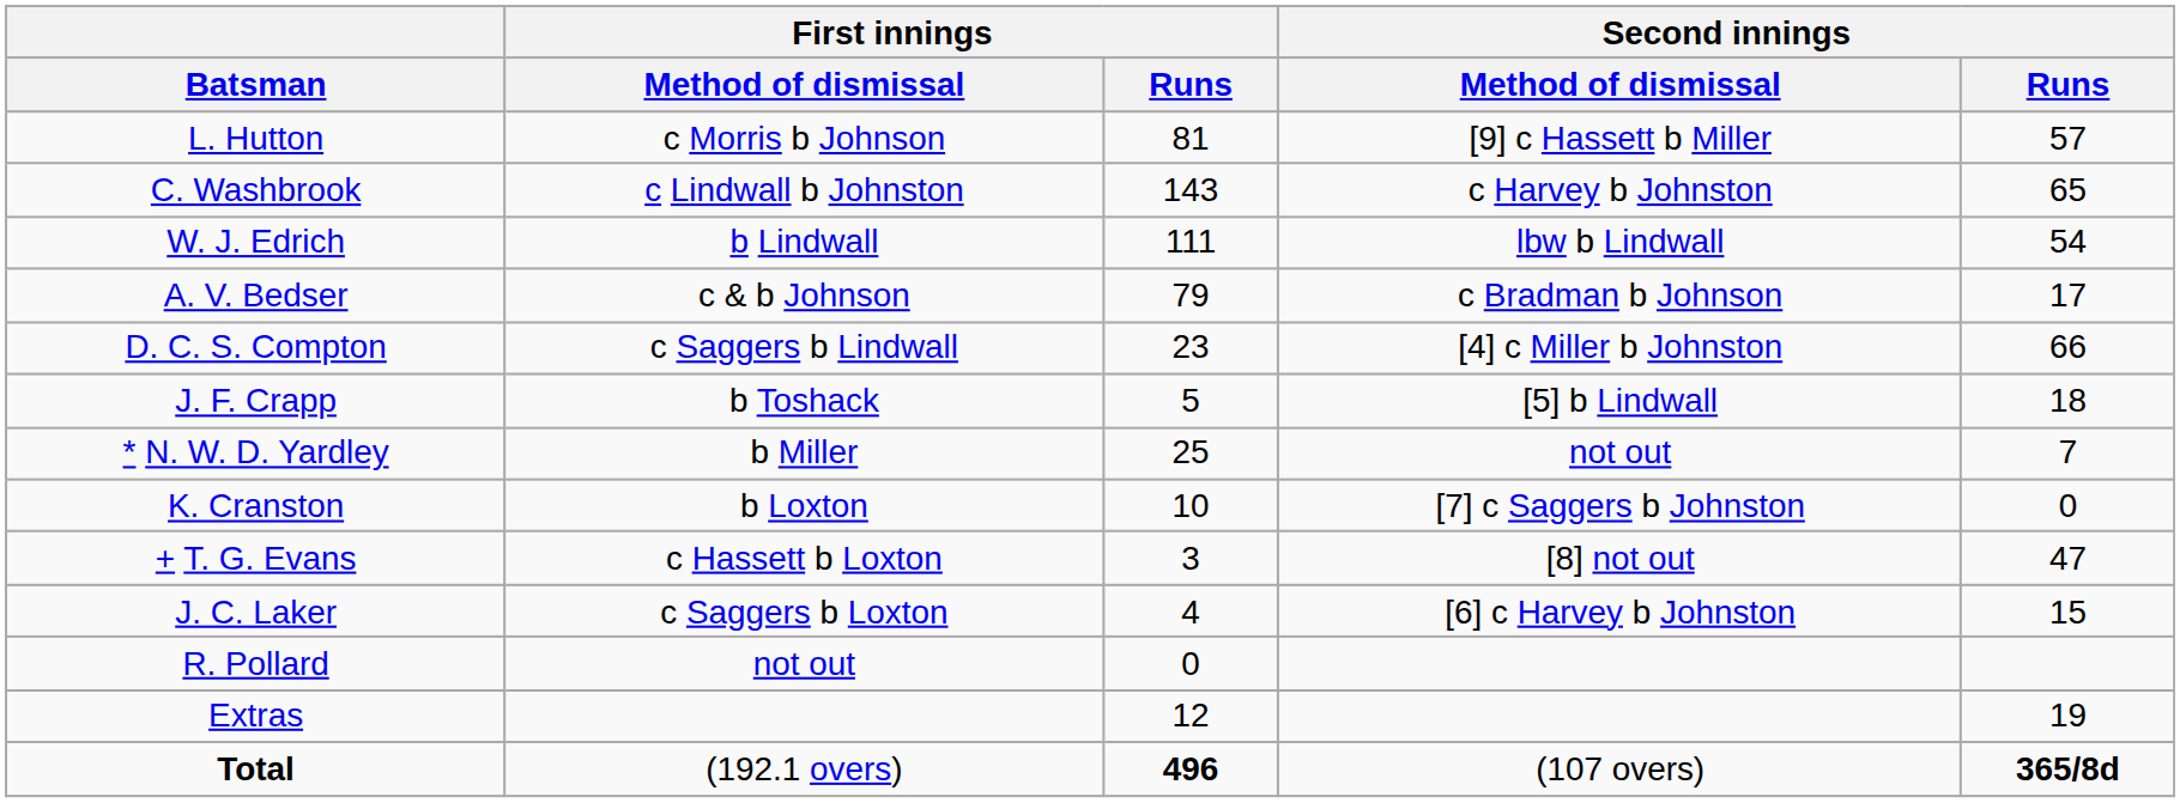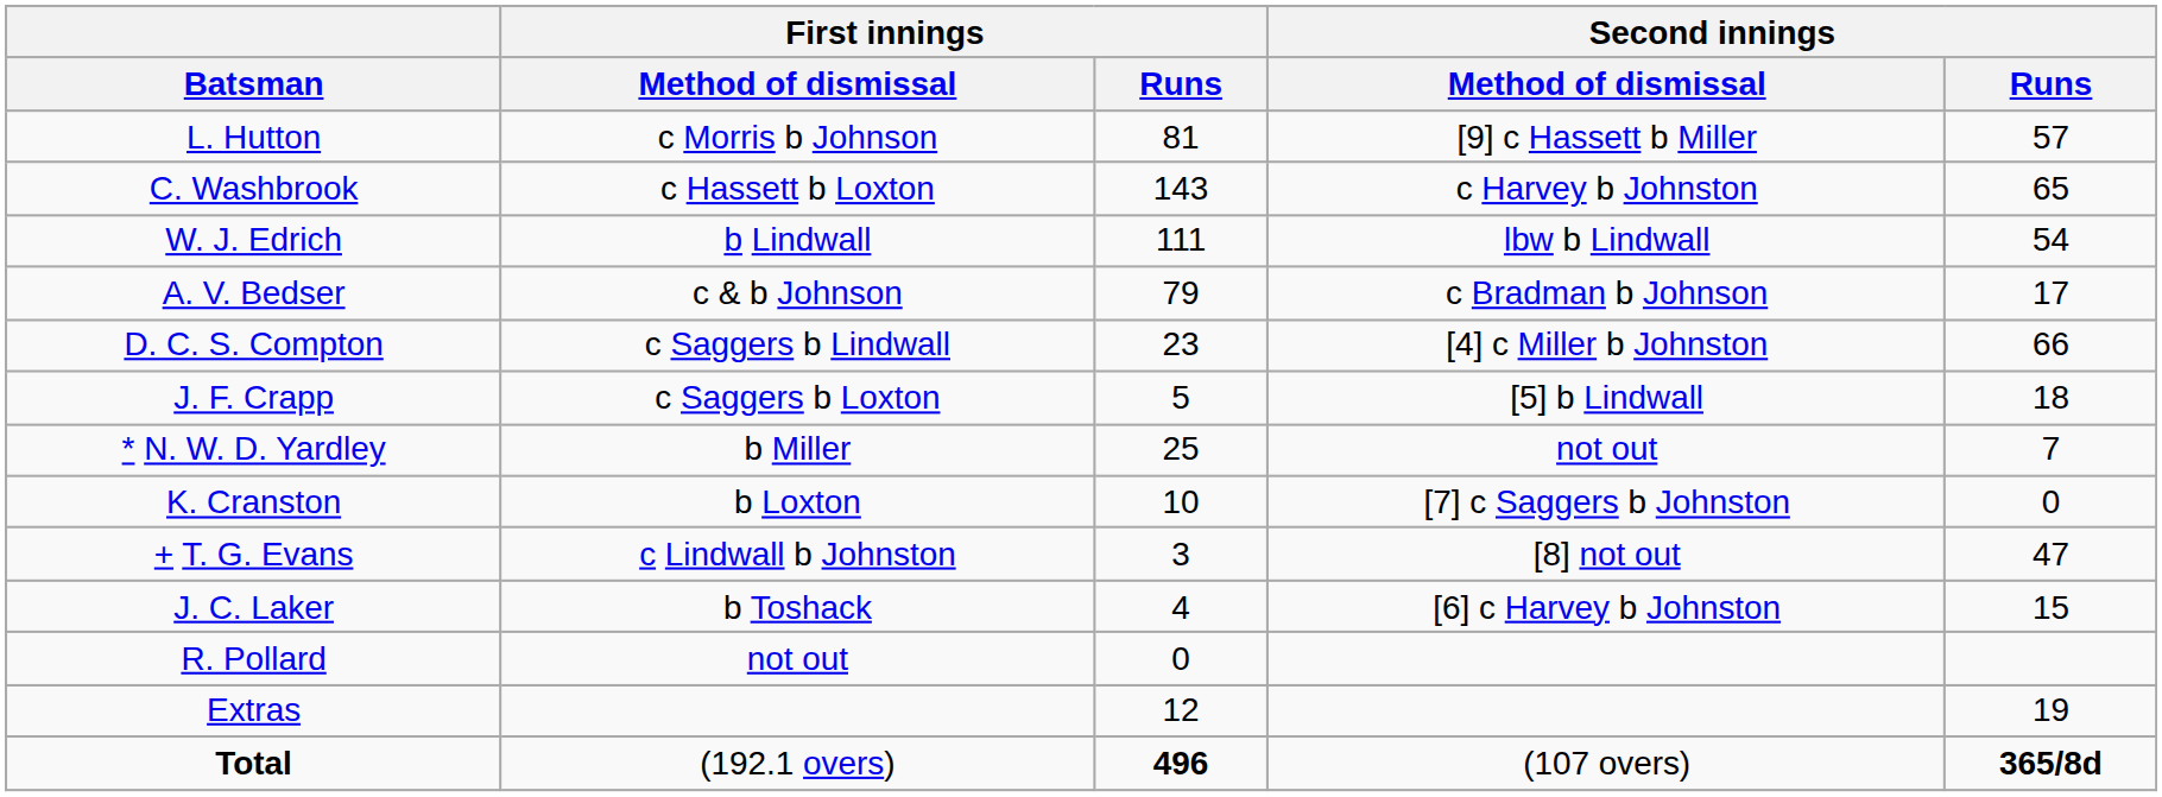C. Washbrook | First innings / Method of dismissal: c Lindwall b Johnston -> c Hassett b Loxton
J. F. Crapp | First innings / Method of dismissal: b Toshack -> c Saggers b Loxton
+ T. G. Evans | First innings / Method of dismissal: c Hassett b Loxton -> c Lindwall b Johnston
J. C. Laker | First innings / Method of dismissal: c Saggers b Loxton -> b Toshack
